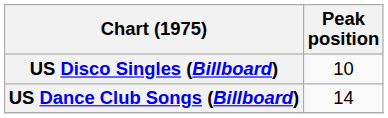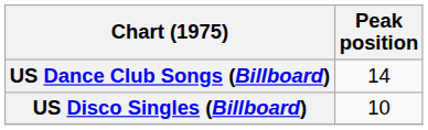rows swapped: US Dance Club Songs (Billboard) <-> US Disco Singles (Billboard)
